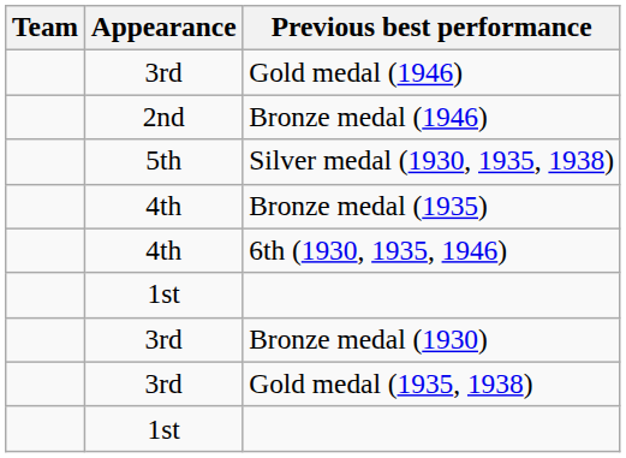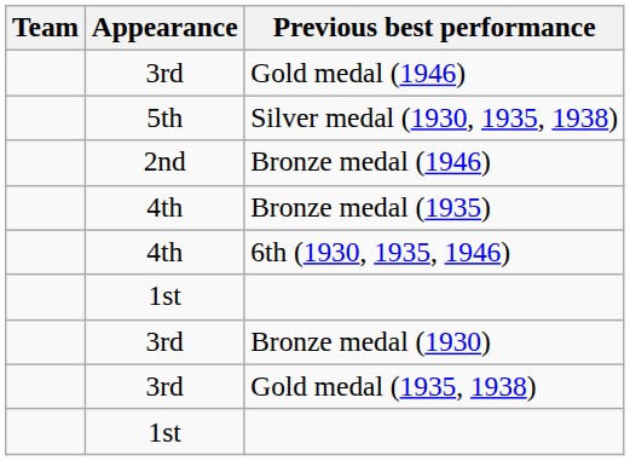rows swapped: Silver medal (1930, 1935, 1938) <-> Bronze medal (1946)
